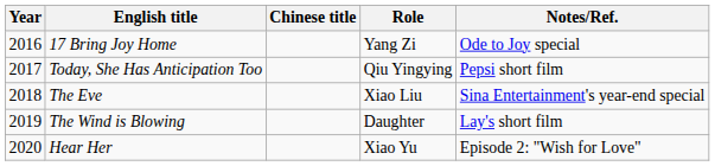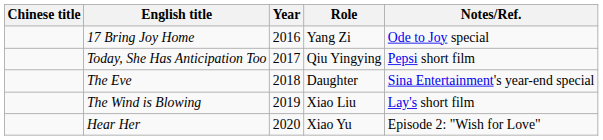columns swapped: Year <-> Chinese title
The Eve | Role: Xiao Liu -> Daughter
The Wind is Blowing | Role: Daughter -> Xiao Liu
